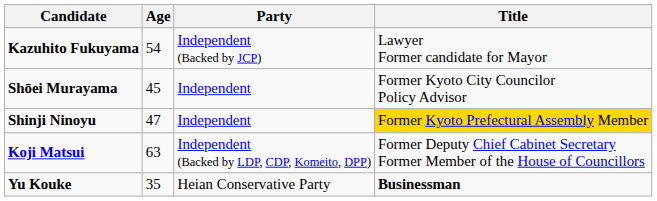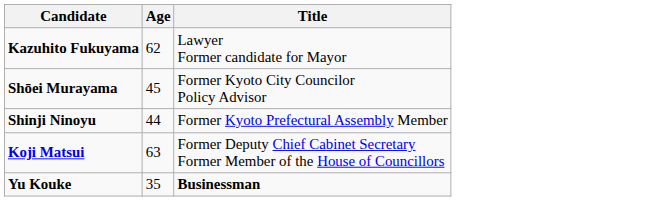- column: Party | Independent (Backed by JCP) | Independent | Independent | Independent (Backed by LDP, CDP, Komeito, DPP) | Heian Conservative Party
Kazuhito Fukuyama | Age: 54 -> 62
Shinji Ninoyu | Age: 47 -> 44
Shinji Ninoyu | Title: gold background -> no background
